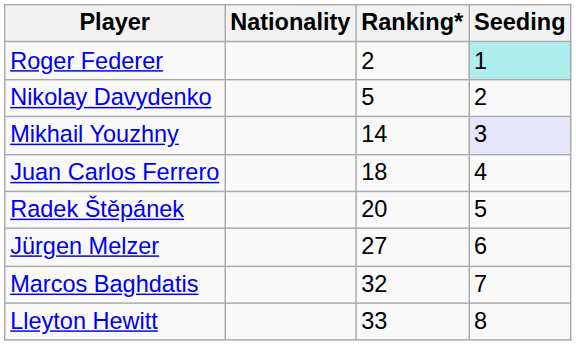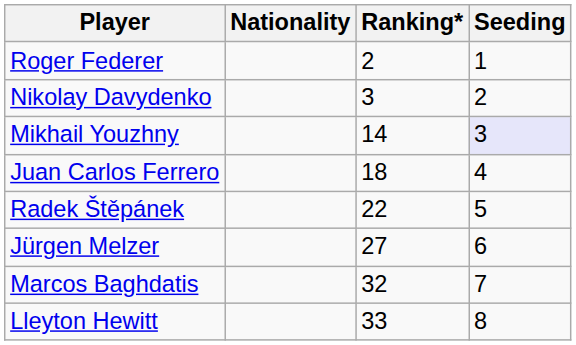Roger Federer | Seeding: paleturquoise background -> no background
Nikolay Davydenko | Ranking*: 5 -> 3
Radek Štěpánek | Ranking*: 20 -> 22
